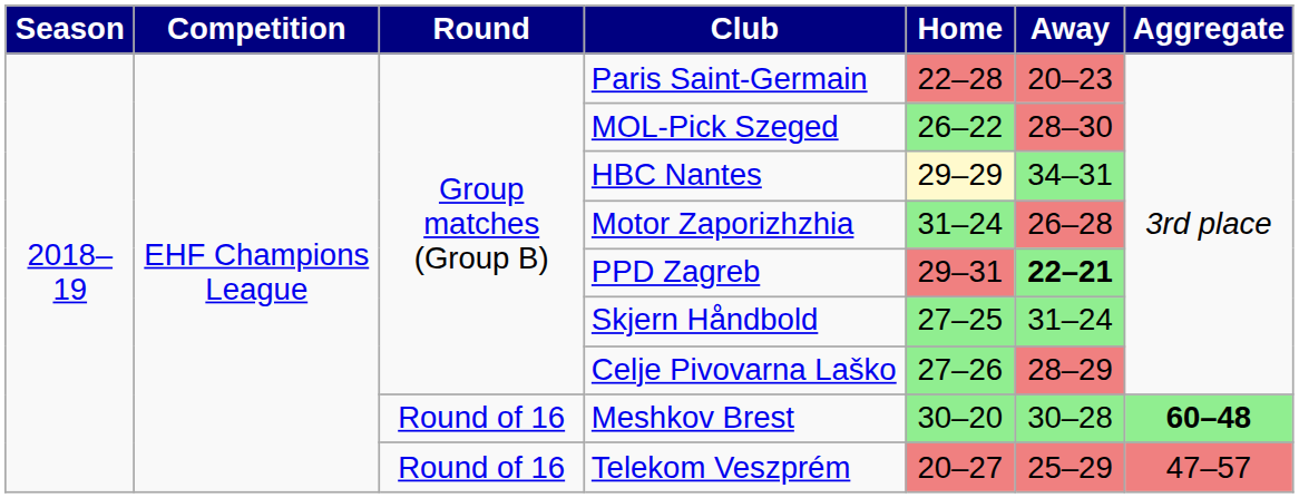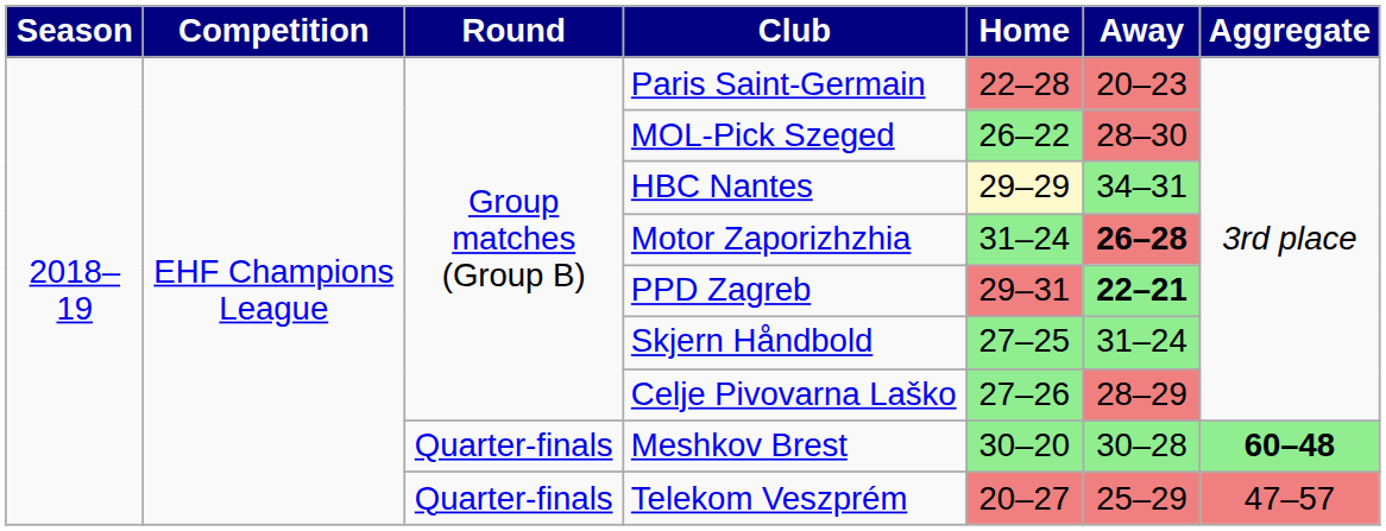Motor Zaporizhzhia | Away: normal -> bold
Meshkov Brest | Round: Round of 16 -> Quarter-finals
Telekom Veszprém | Round: Round of 16 -> Quarter-finals
